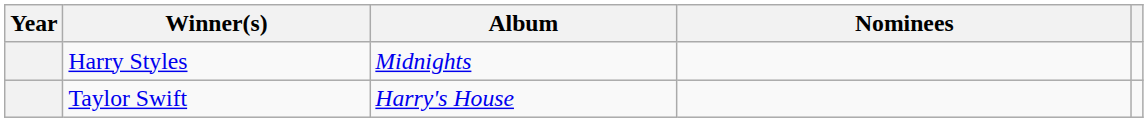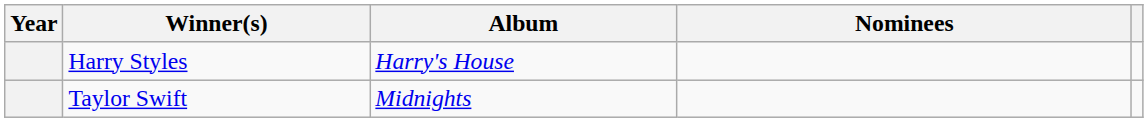Harry Styles | Album: Midnights -> Harry's House
Taylor Swift | Album: Harry's House -> Midnights
